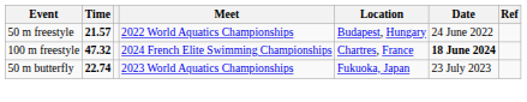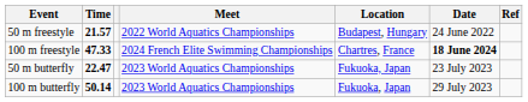100 m freestyle | Time: 47.32 -> 47.33
50 m butterfly | Time: 22.74 -> 22.47
+ row: 100 m butterfly | 50.14 | 2023 World Aquatics Championships | Fukuoka, Japan | 29 July 2023
